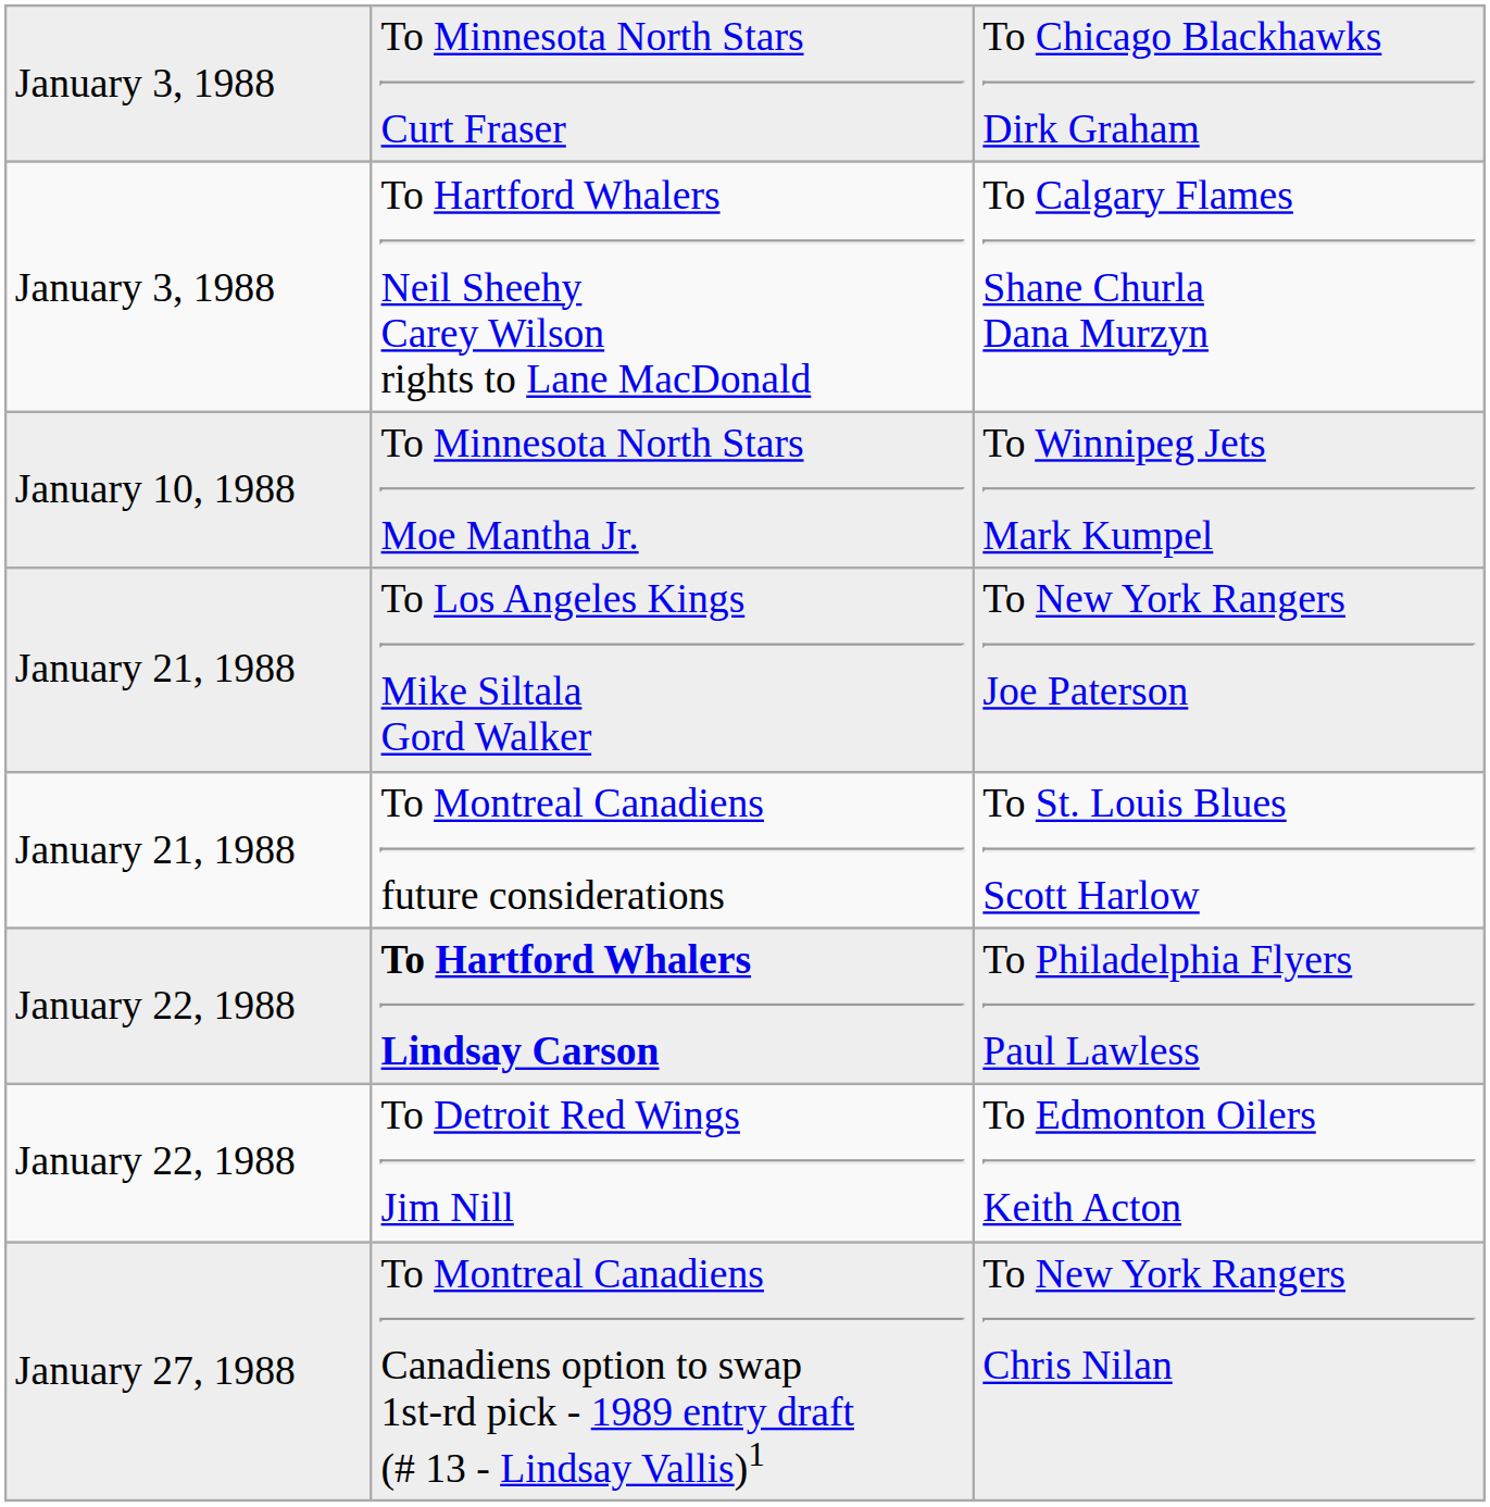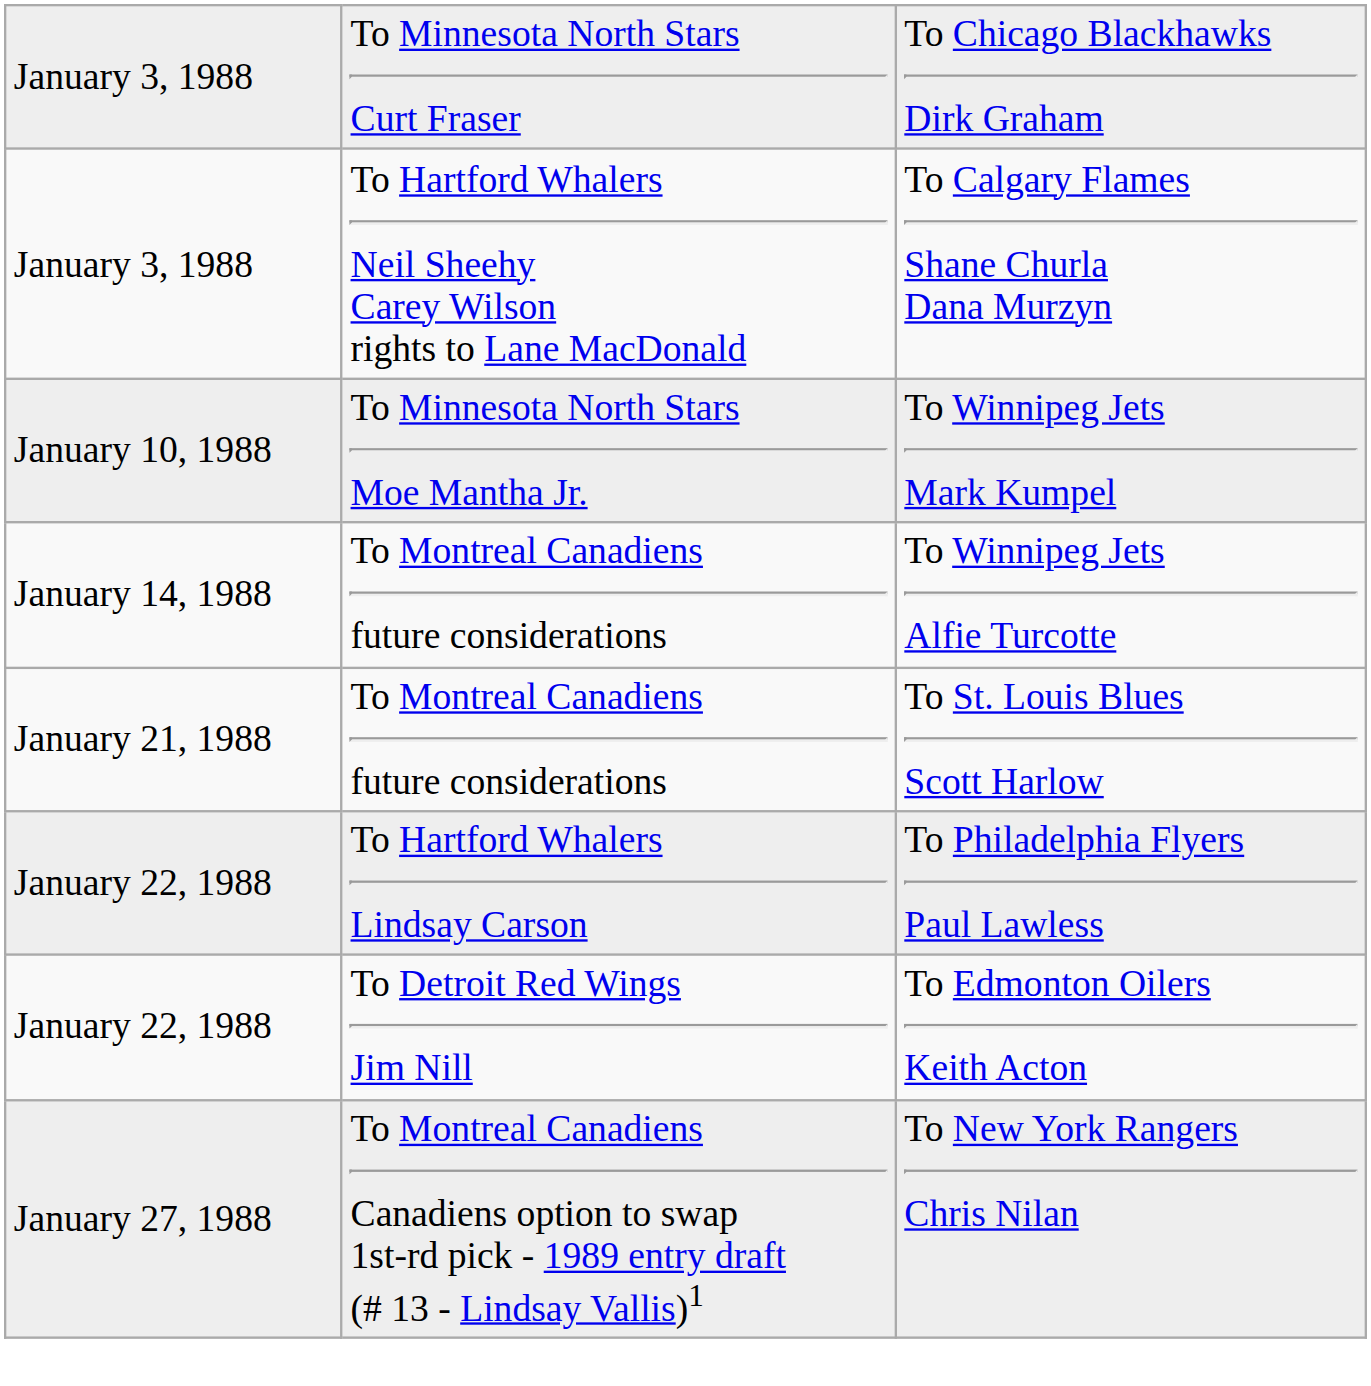+ row: January 14, 1988 | To Montreal Canadiens future considerations | To Winnipeg Jets Alfie Turcotte
- row: January 21, 1988 | To Los Angeles Kings Mike Siltala Gord Walker | To New York Rangers Joe Paterson
To Philadelphia Flyers Paul Lawless | column 2: bold -> normal
